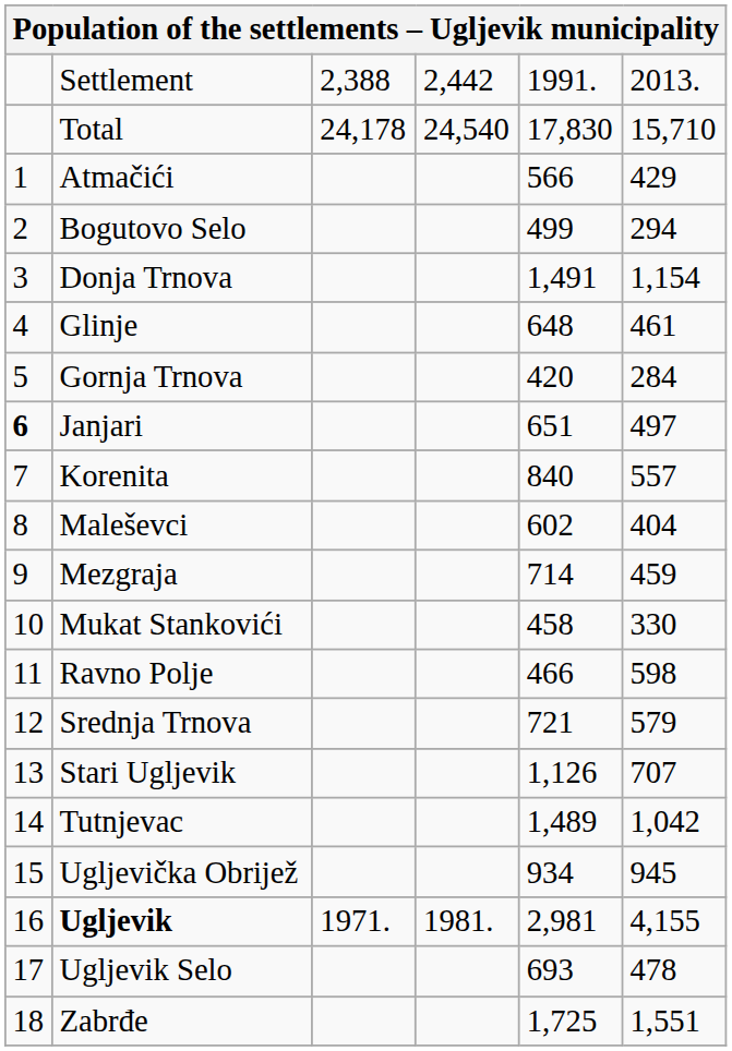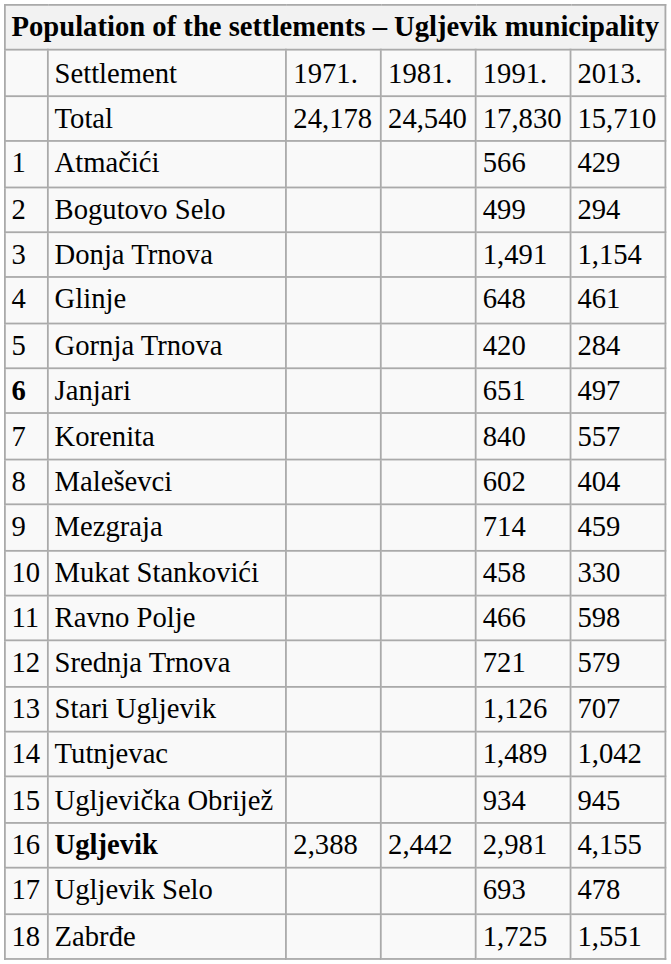Settlement | column 3: 2,388 -> 1971.
Settlement | column 4: 2,442 -> 1981.
Ugljevik | column 3: 1971. -> 2,388
Ugljevik | column 4: 1981. -> 2,442
